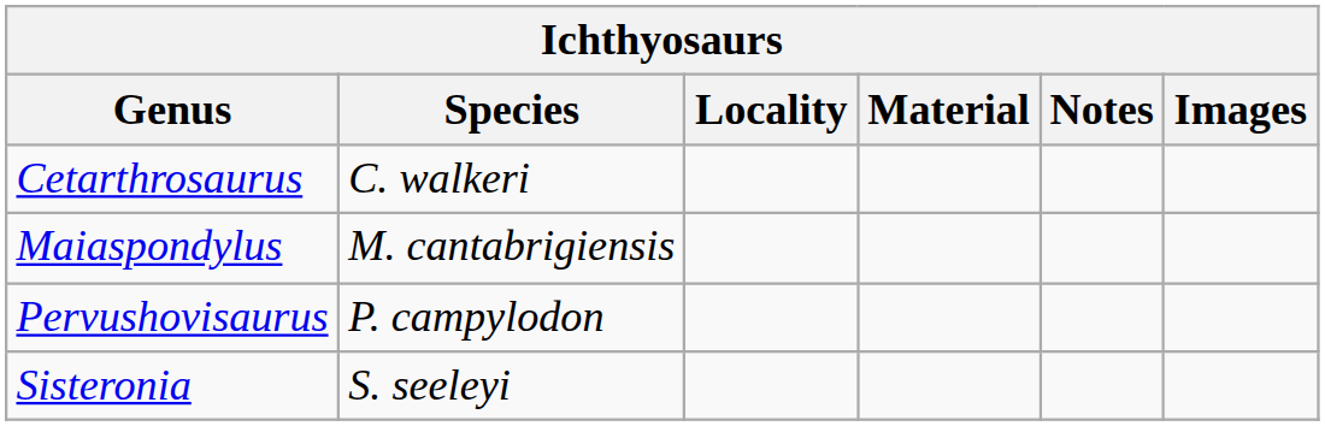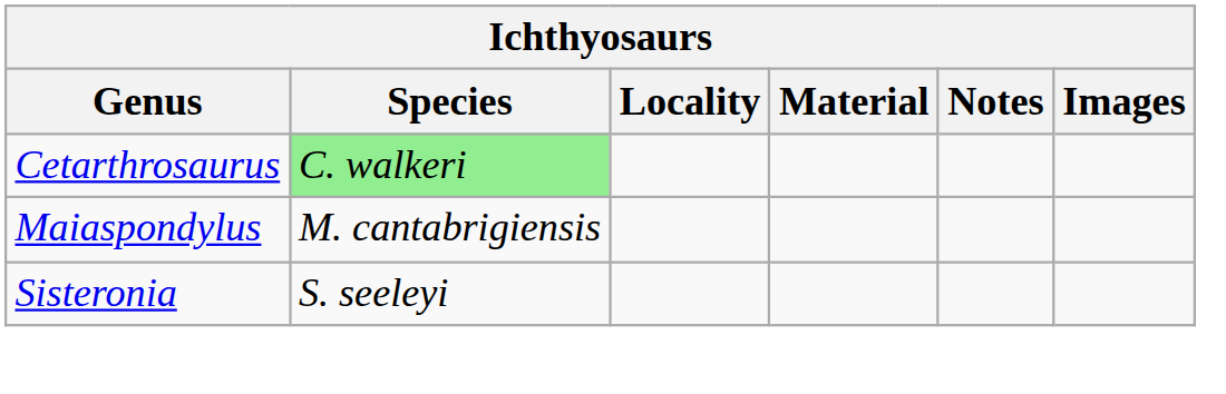Cetarthrosaurus | Species: no background -> lightgreen background
- row: Pervushovisaurus | P. campylodon
